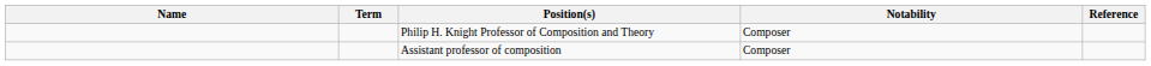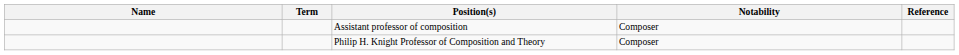rows swapped: Assistant professor of composition <-> Philip H. Knight Professor of Composition and Theory
